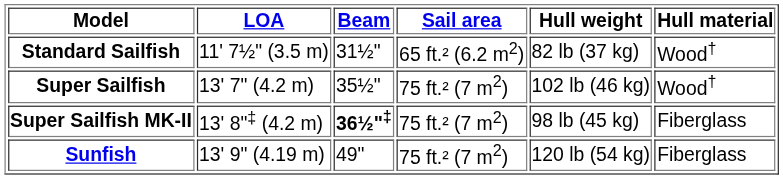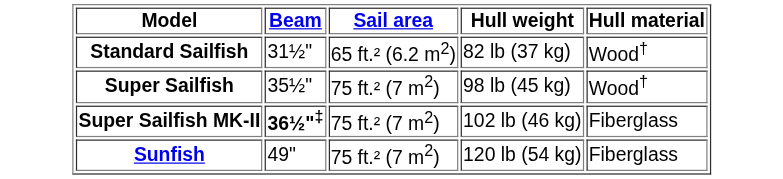- column: LOA | 11' 7½" (3.5 m) | 13' 7" (4.2 m) | 13' 8"‡ (4.2 m) | 13' 9" (4.19 m)
Super Sailfish | Hull weight: 102 lb (46 kg) -> 98 lb (45 kg)
Super Sailfish MK-II | Hull weight: 98 lb (45 kg) -> 102 lb (46 kg)
